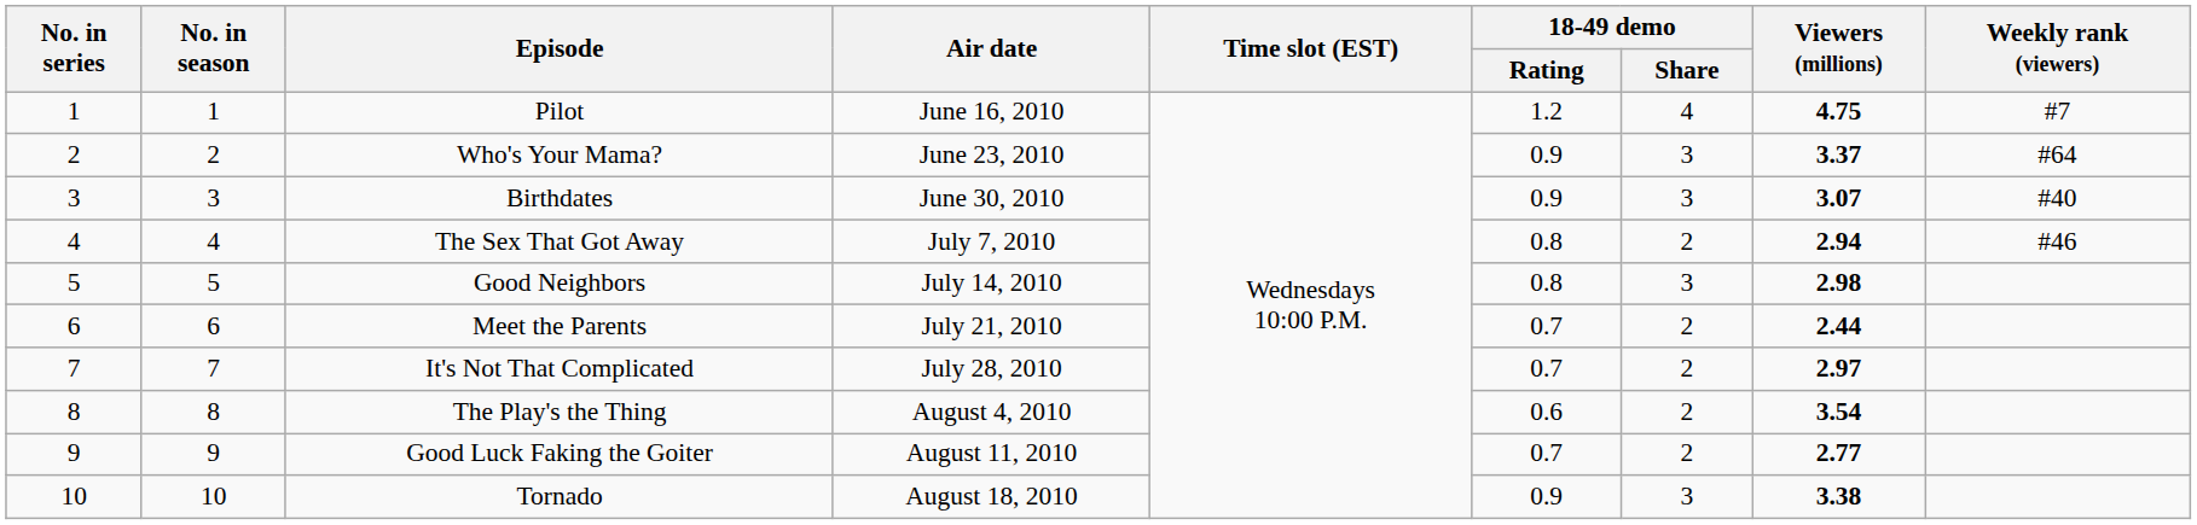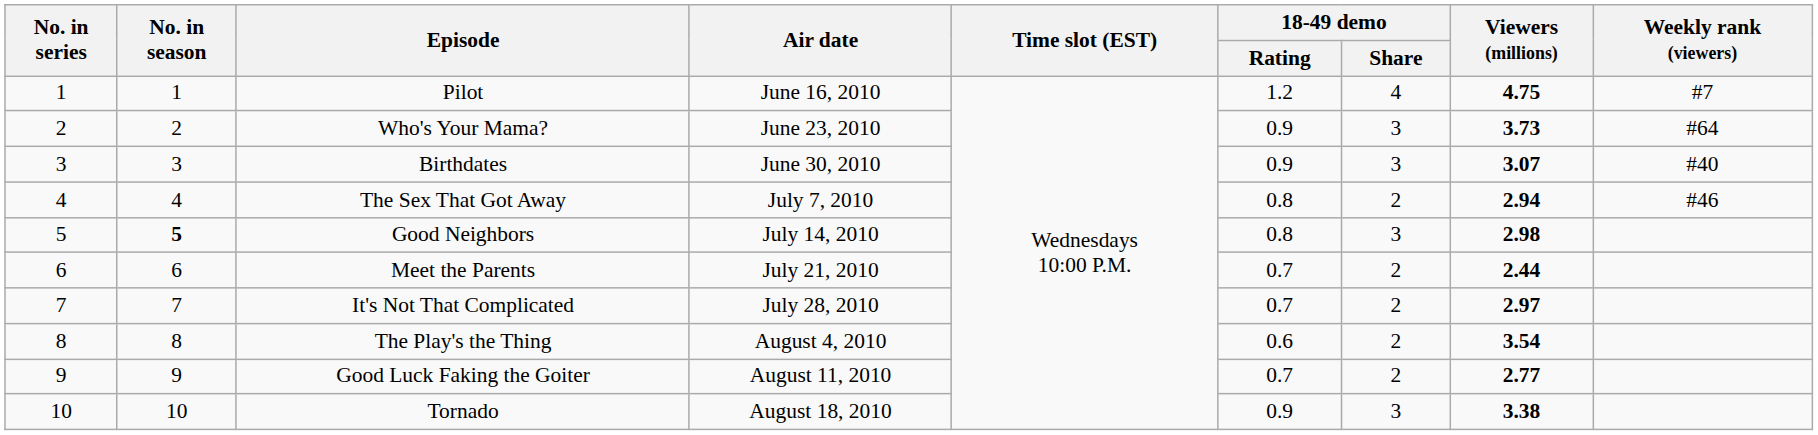Who's Your Mama? | Viewers (millions): 3.37 -> 3.73
Good Neighbors | No. in season: normal -> bold
